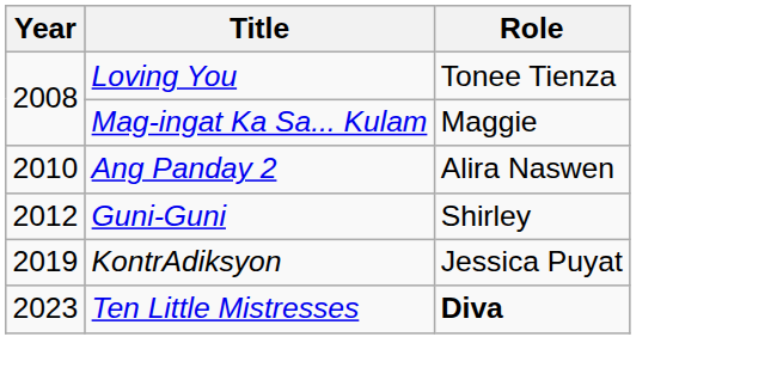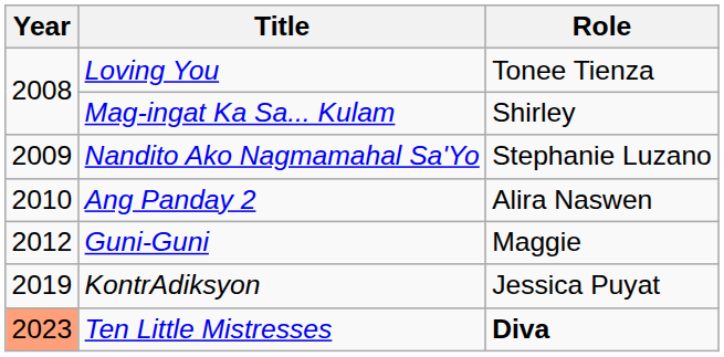Mag-ingat Ka Sa... Kulam | Role: Maggie -> Shirley
+ row: 2009 | Nandito Ako Nagmamahal Sa'Yo | Stephanie Luzano
Guni-Guni | Role: Shirley -> Maggie
Ten Little Mistresses | Year: no background -> lightsalmon background
